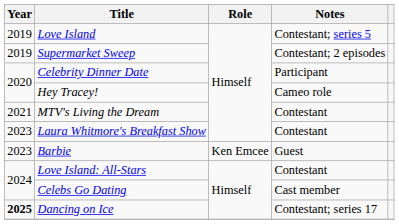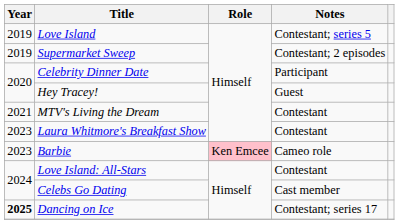Hey Tracey! | Notes: Cameo role -> Guest
Barbie | Role: no background -> pink background
Barbie | Notes: Guest -> Cameo role
